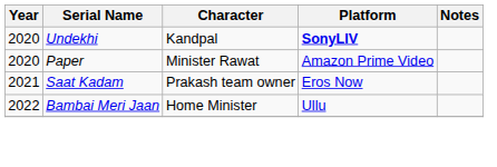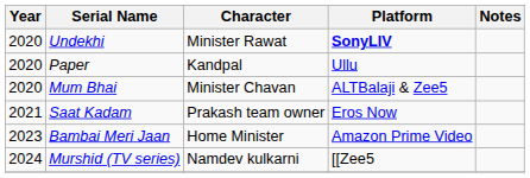Undekhi | Character: Kandpal -> Minister Rawat
Paper | Character: Minister Rawat -> Kandpal
Paper | Platform: Amazon Prime Video -> Ullu
+ row: 2020 | Mum Bhai | Minister Chavan | ALTBalaji & Zee5
Bambai Meri Jaan | Year: 2022 -> 2023
Bambai Meri Jaan | Platform: Ullu -> Amazon Prime Video
+ row: 2024 | Murshid (TV series) | Namdev kulkarni | [[Zee5
